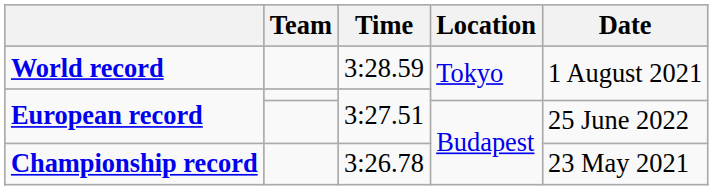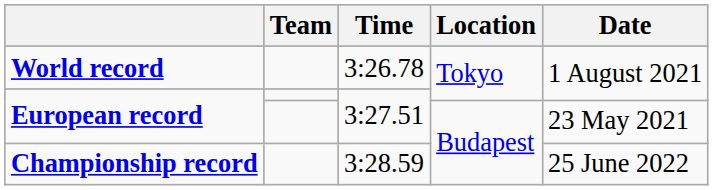World record | Time: 3:28.59 -> 3:26.78
European record / Budapest | Date: 25 June 2022 -> 23 May 2021
Championship record | Time: 3:26.78 -> 3:28.59
Championship record | Date: 23 May 2021 -> 25 June 2022
